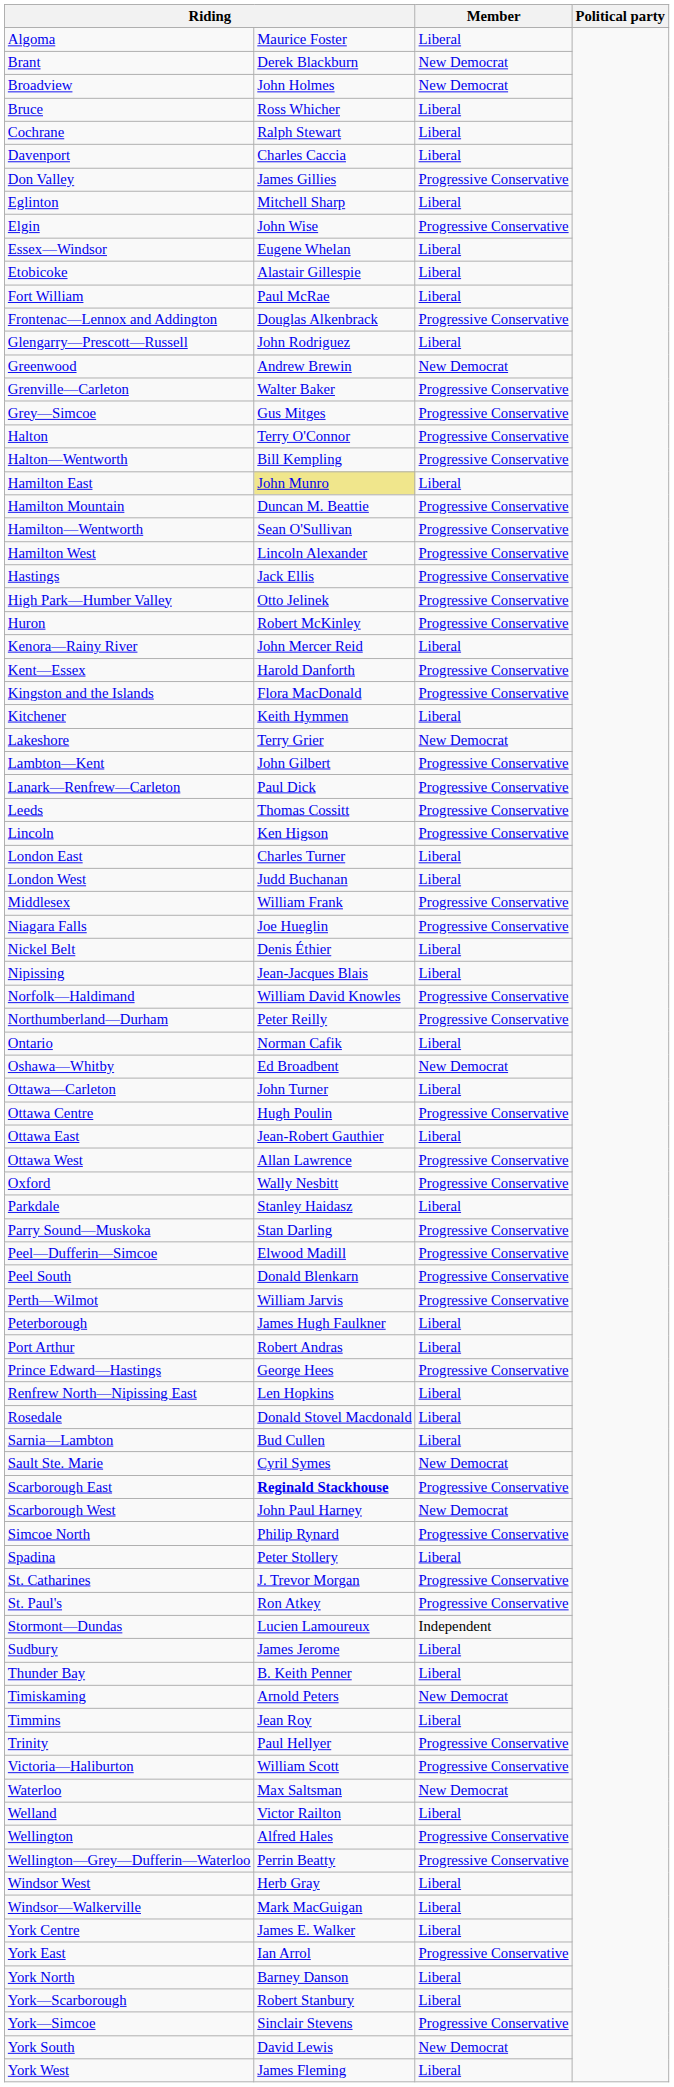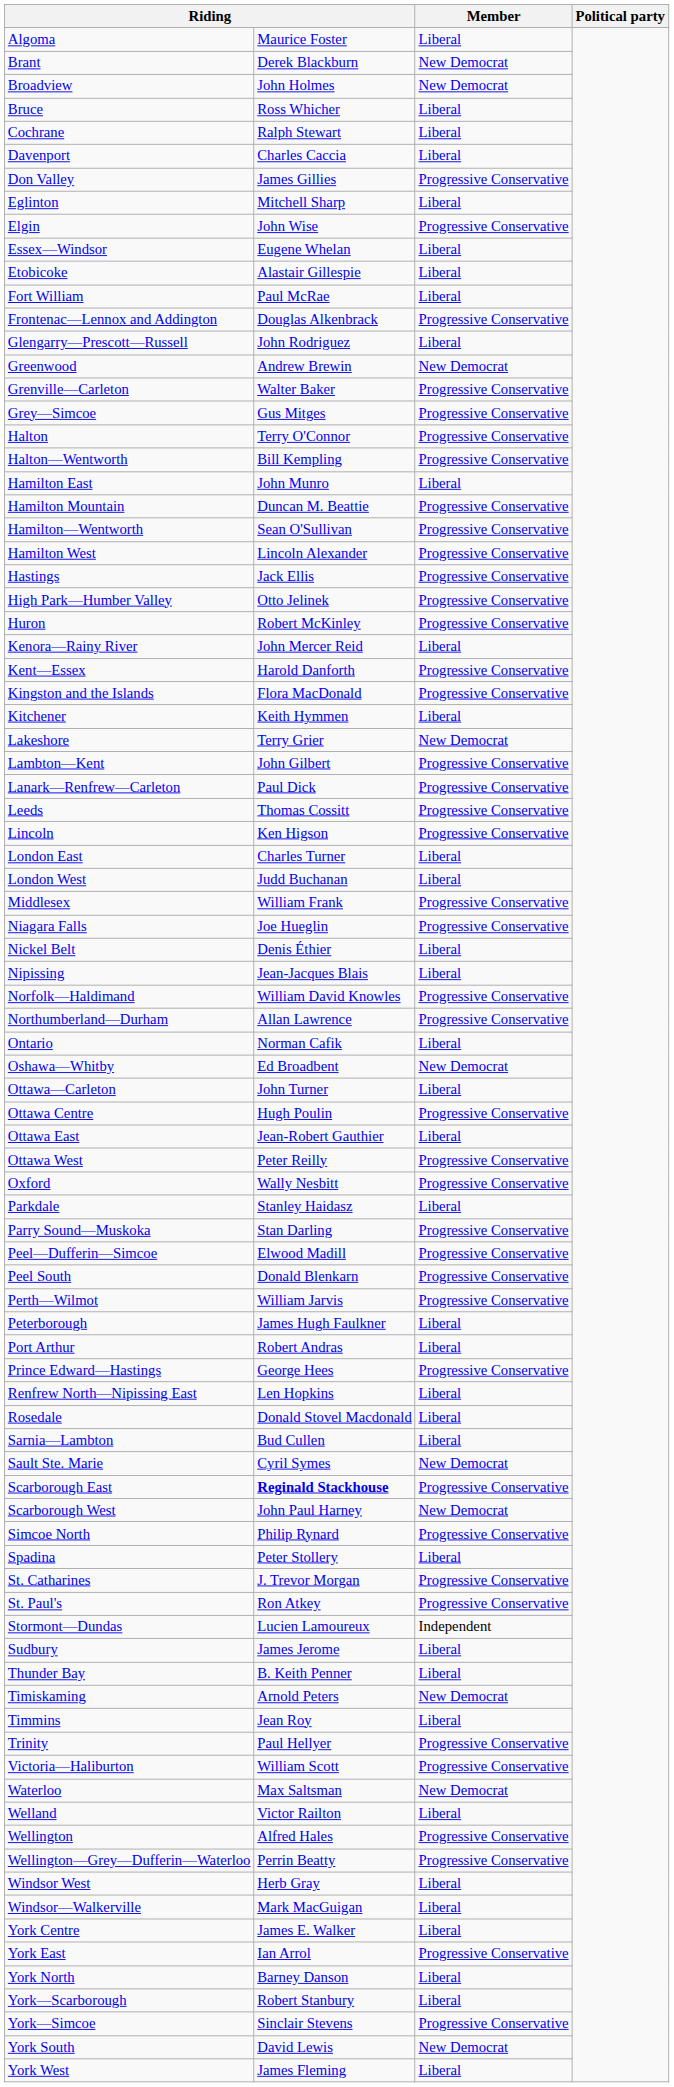Hamilton East | column 2: khaki background -> no background
Northumberland—Durham | column 2: Peter Reilly -> Allan Lawrence
Ottawa West | column 2: Allan Lawrence -> Peter Reilly
